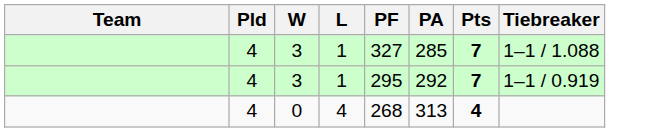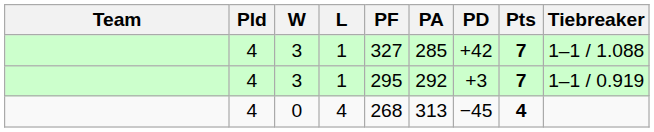+ column: PD | +42 | +3 | −45
